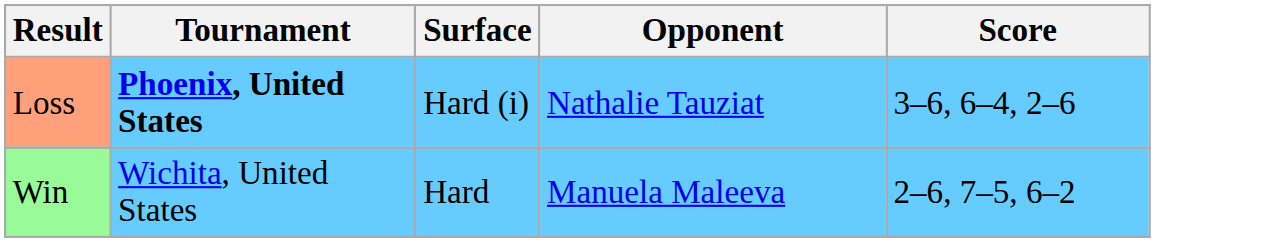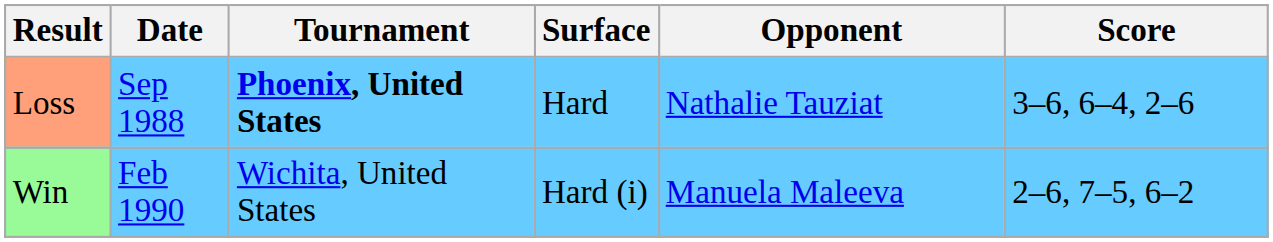+ column: Date | Sep 1988 | Feb 1990
Loss | Surface: Hard (i) -> Hard
Win | Surface: Hard -> Hard (i)
